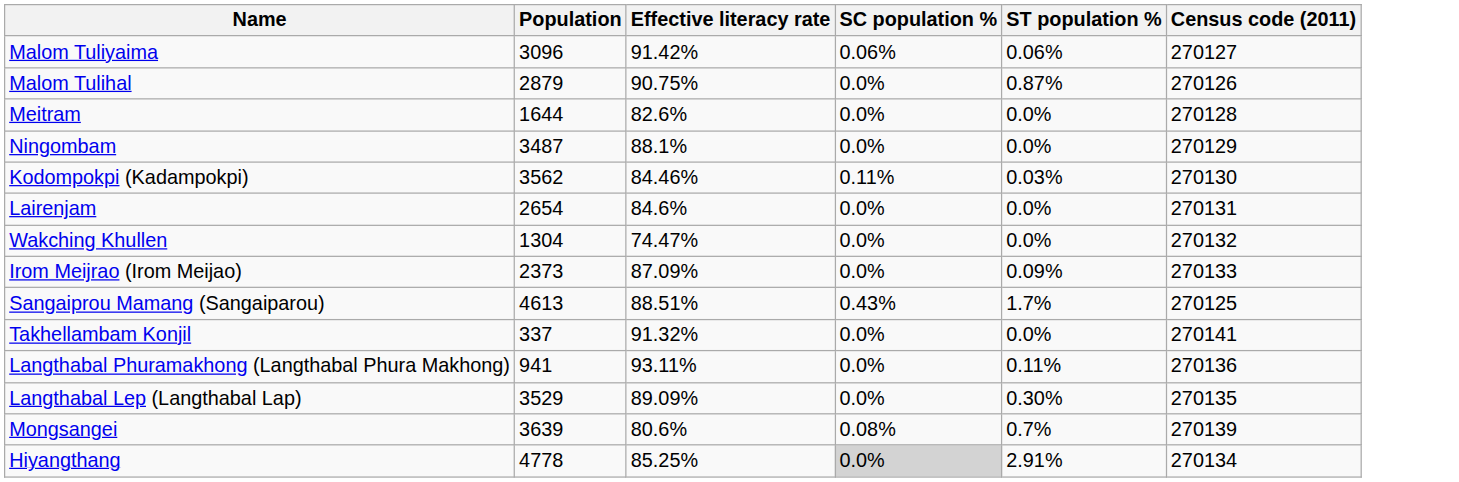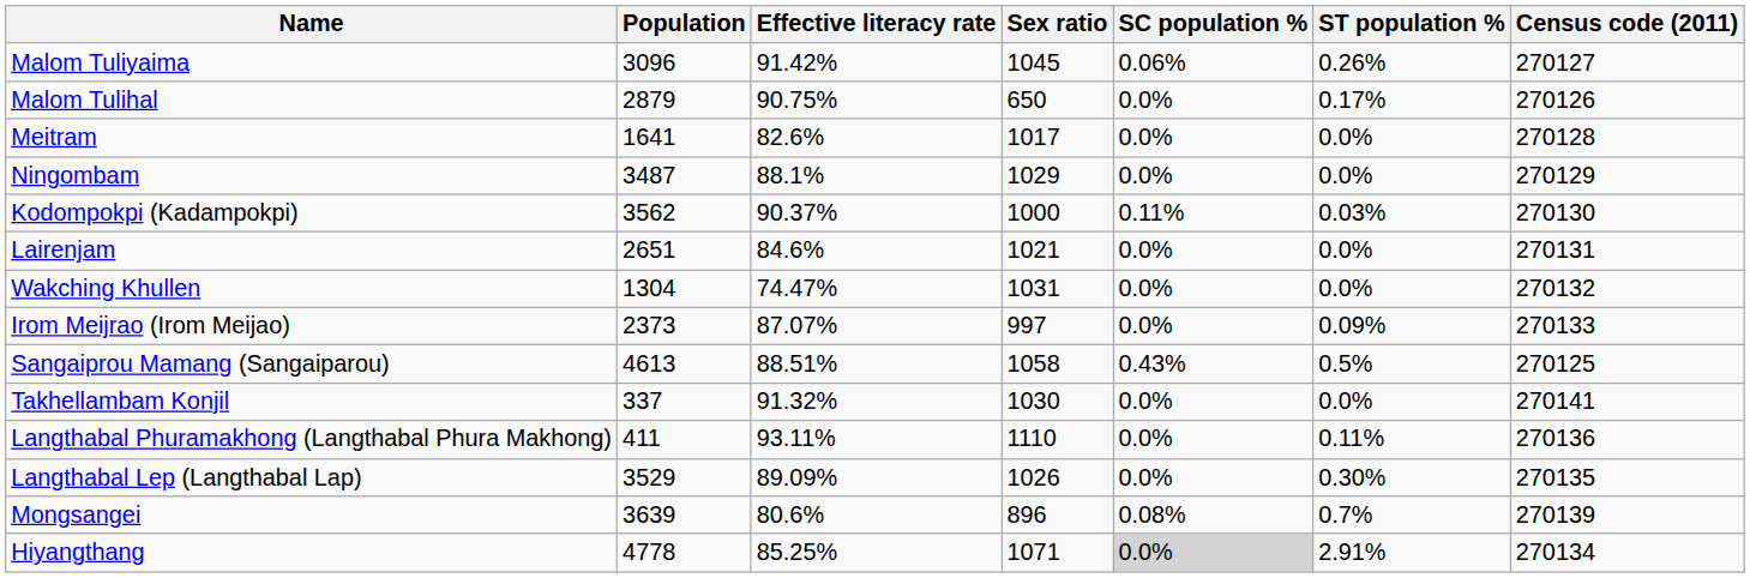+ column: Sex ratio | 1045 | 650 | 1017 | 1029 | 1000 | 1021 | 1031 | 997 | 1058 | 1030 | 1110 | 1026 | 896 | 1071
Malom Tuliyaima | ST population %: 0.06% -> 0.26%
Malom Tulihal | ST population %: 0.87% -> 0.17%
Meitram | Population: 1644 -> 1641
Kodompokpi (Kadampokpi) | Effective literacy rate: 84.46% -> 90.37%
Lairenjam | Population: 2654 -> 2651
Irom Meijrao (Irom Meijao) | Effective literacy rate: 87.09% -> 87.07%
Sangaiprou Mamang (Sangaiparou) | ST population %: 1.7% -> 0.5%
Langthabal Phuramakhong (Langthabal Phura Makhong) | Population: 941 -> 411
